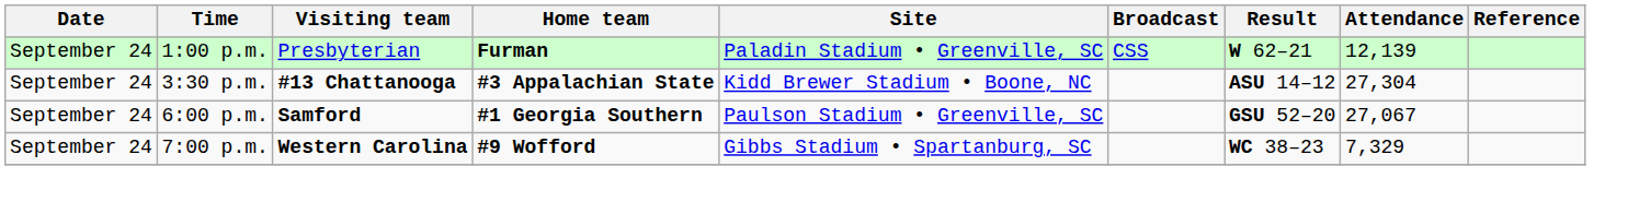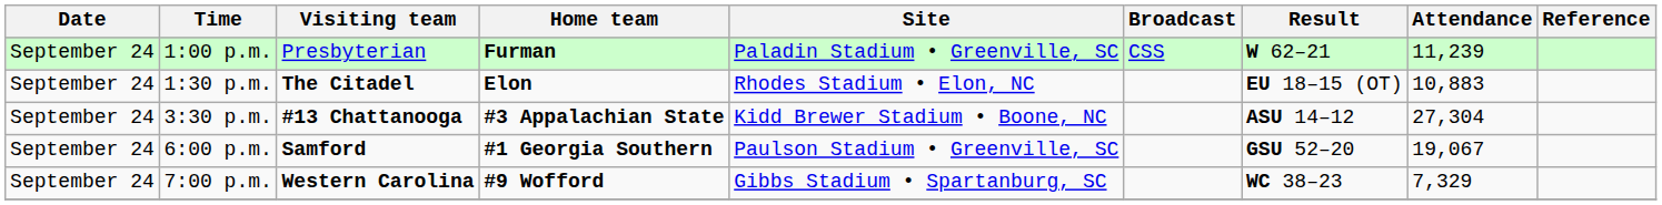1:00 p.m. | Attendance: 12,139 -> 11,239
+ row: September 24 | 1:30 p.m. | The Citadel | Elon | Rhodes Stadium • Elon, NC | EU 18–15 (OT) | 10,883
6:00 p.m. | Attendance: 27,067 -> 19,067
